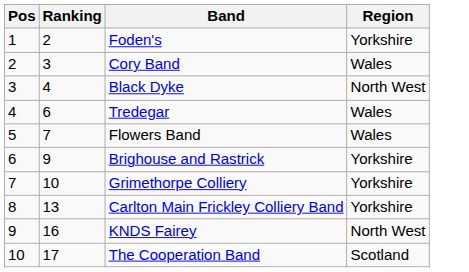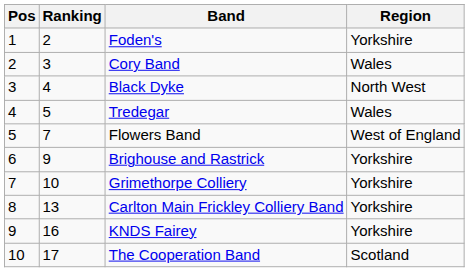Tredegar | Ranking: 6 -> 5
Flowers Band | Region: Wales -> West of England
KNDS Fairey | Region: North West -> Yorkshire
